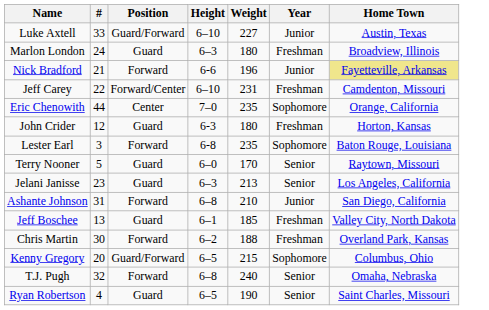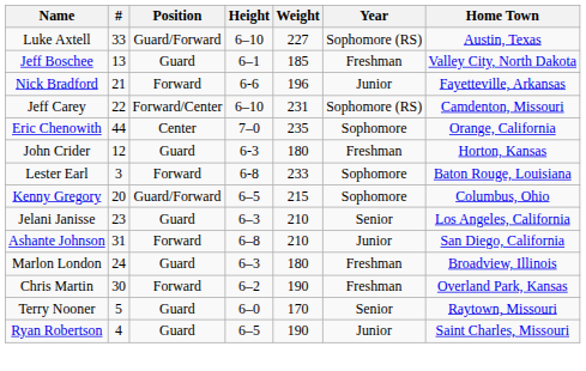Luke Axtell | Year: Junior -> Sophomore (RS)
rows swapped: Jeff Boschee <-> Marlon London
Nick Bradford | Home Town: khaki background -> no background
Jeff Carey | Year: Freshman -> Sophomore (RS)
Lester Earl | Weight: 235 -> 233
rows swapped: Kenny Gregory <-> Terry Nooner
Jelani Janisse | Weight: 213 -> 210
Chris Martin | Weight: 188 -> 190
- row: T.J. Pugh | 32 | Forward | 6–8 | 240 | Senior | Omaha, Nebraska
Ryan Robertson | Year: Senior -> Junior
